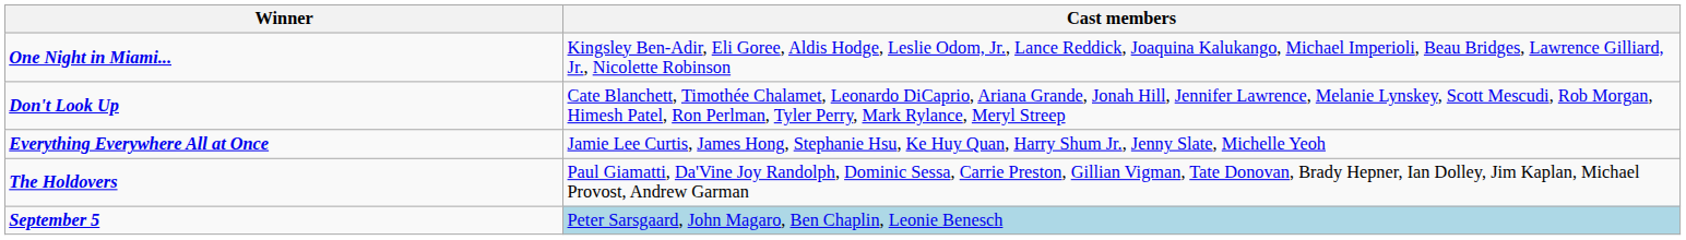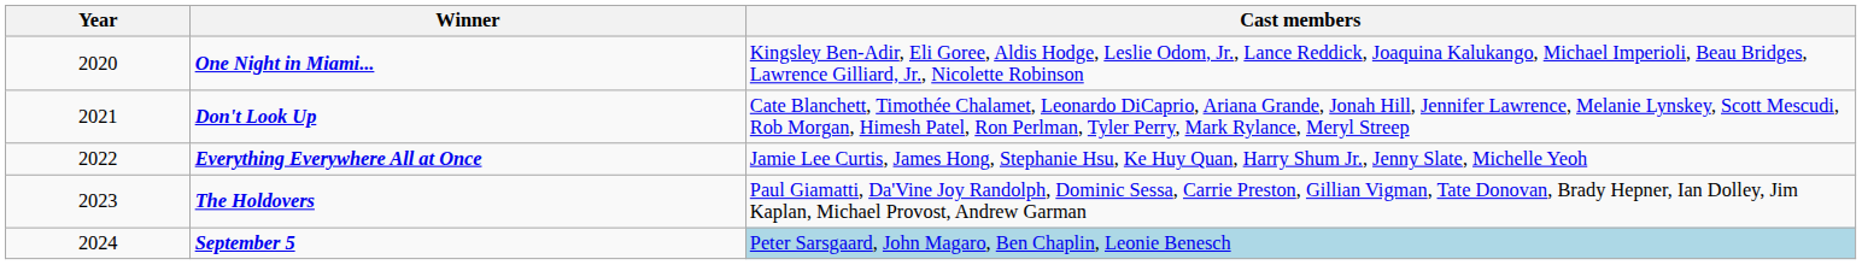+ column: Year | 2020 | 2021 | 2022 | 2023 | 2024
